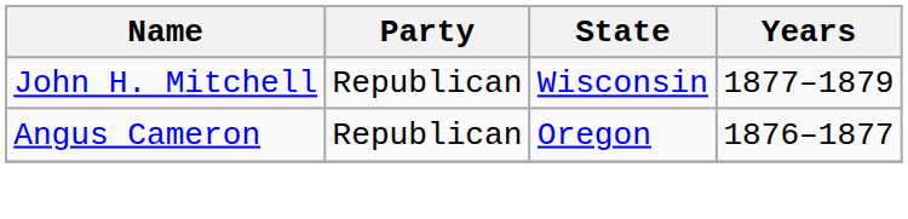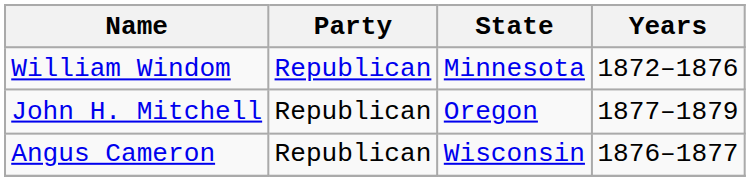+ row: William Windom | Republican | Minnesota | 1872–1876
John H. Mitchell | State: Wisconsin -> Oregon
Angus Cameron | State: Oregon -> Wisconsin
